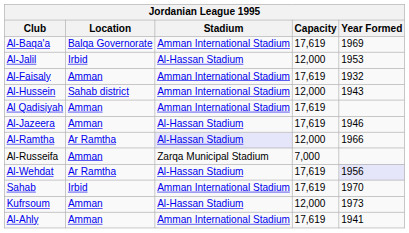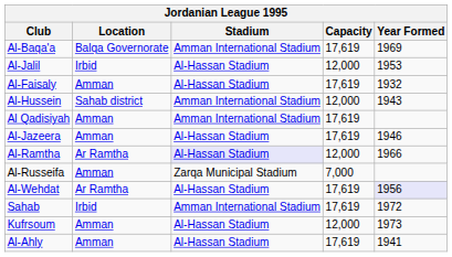Al-Faisaly | Stadium: Amman International Stadium -> Al-Hassan Stadium
Sahab | Year Formed: 1970 -> 1972
Al-Ahly | Stadium: Amman International Stadium -> Al-Hassan Stadium
